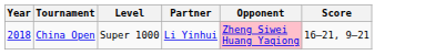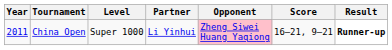+ column: Result | Runner-up
China Open | Year: 2018 -> 2011
